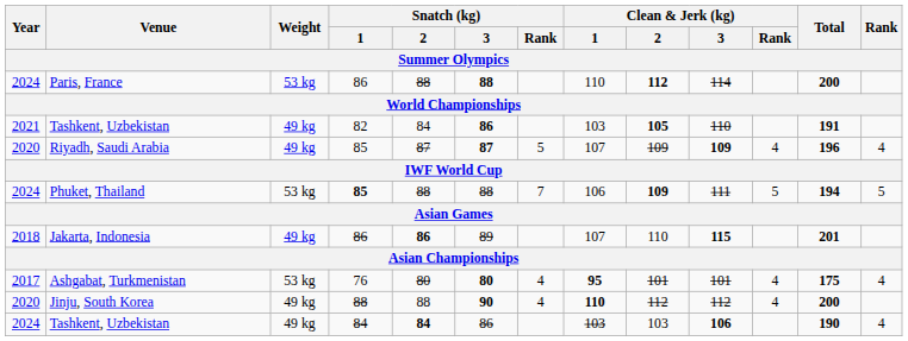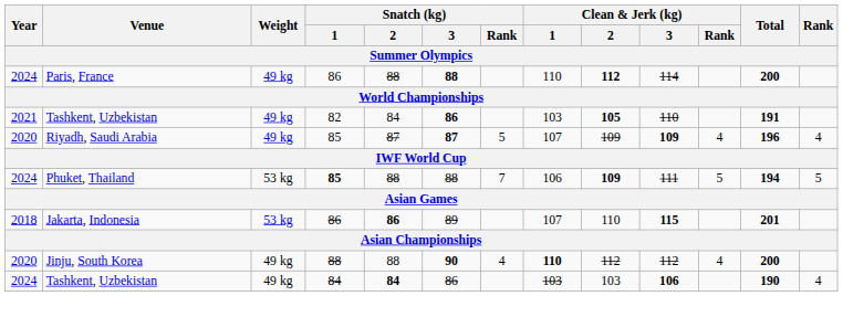Paris, France | Weight: 53 kg -> 49 kg
Jakarta, Indonesia | Weight: 49 kg -> 53 kg
- row: 2017 | Ashgabat, Turkmenistan | 53 kg | 76 | 80 | 80 | 4 | 95 | 101 | 101 | 4 | 175 | 4
